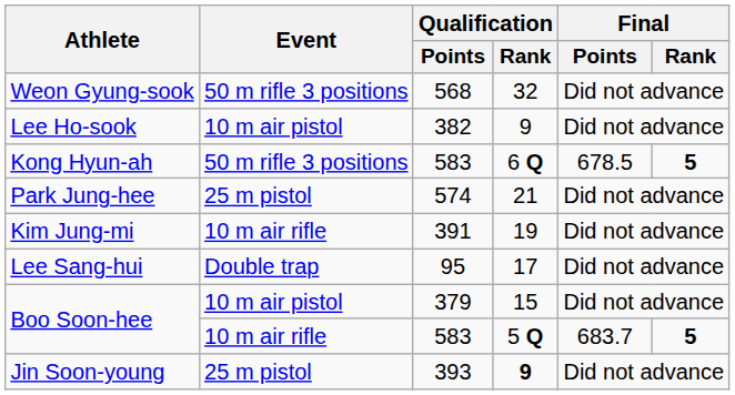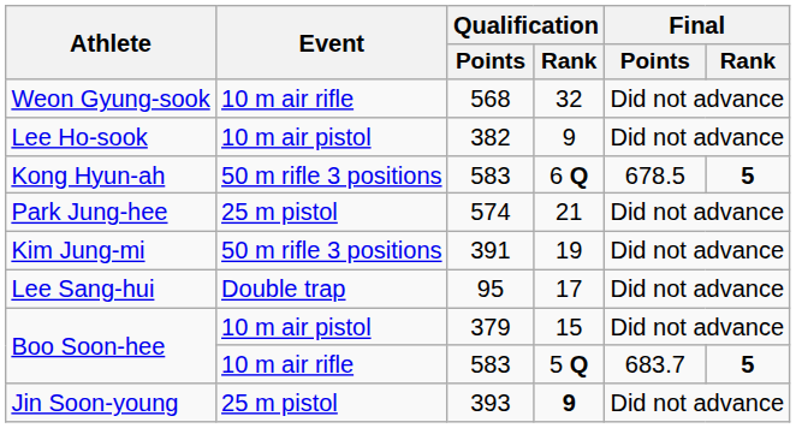Weon Gyung-sook | Event: 50 m rifle 3 positions -> 10 m air rifle
Kim Jung-mi | Event: 10 m air rifle -> 50 m rifle 3 positions
